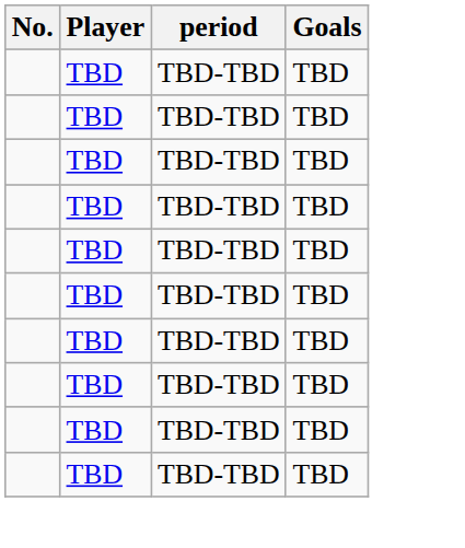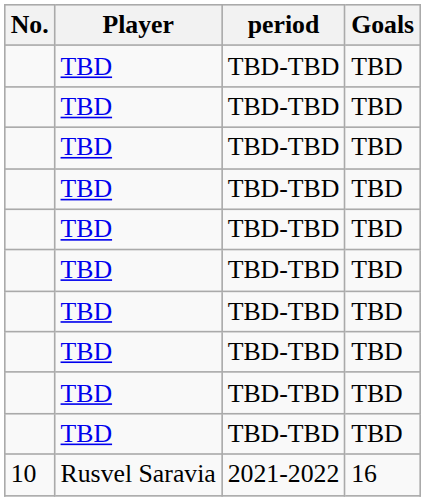+ row: 10 | Rusvel Saravia | 2021-2022 | 16
